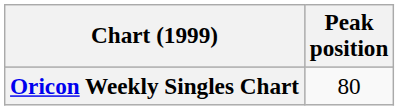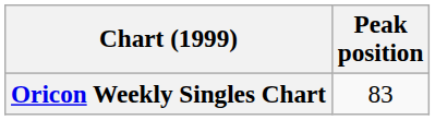Oricon Weekly Singles Chart | Peak position: 80 -> 83
